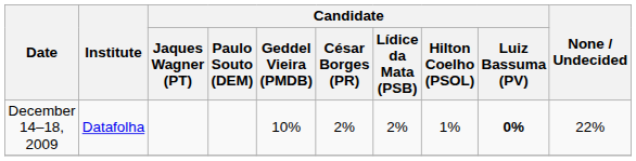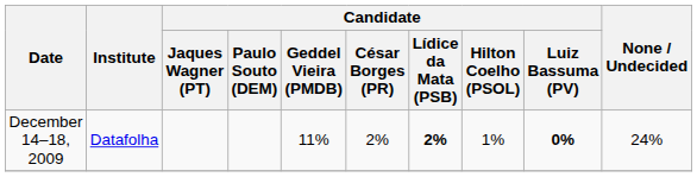December 14–18, 2009 | Candidate / Geddel Vieira (PMDB): 10% -> 11%
December 14–18, 2009 | Candidate / Lídice da Mata (PSB): normal -> bold
December 14–18, 2009 | None / Undecided: 22% -> 24%
